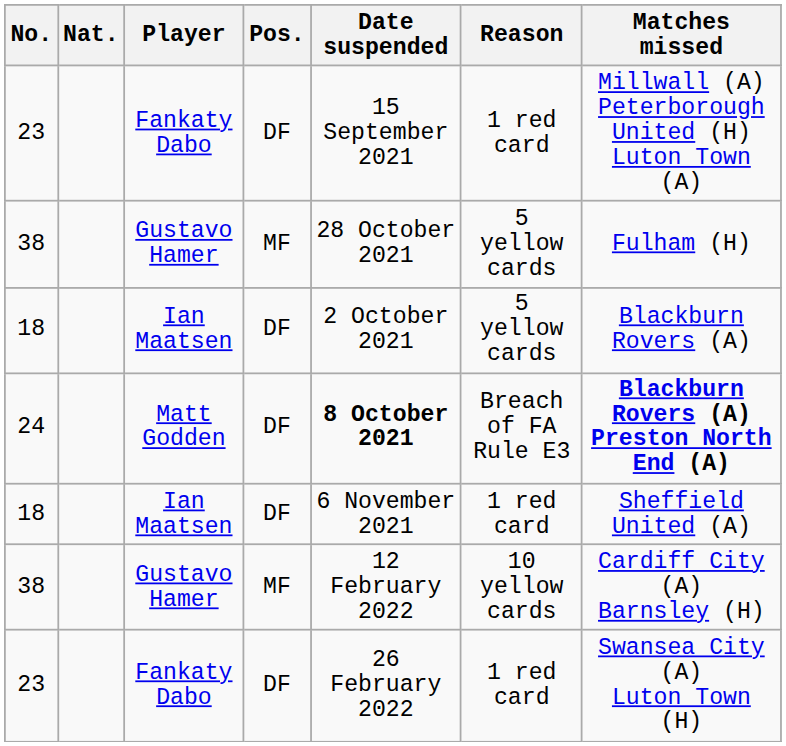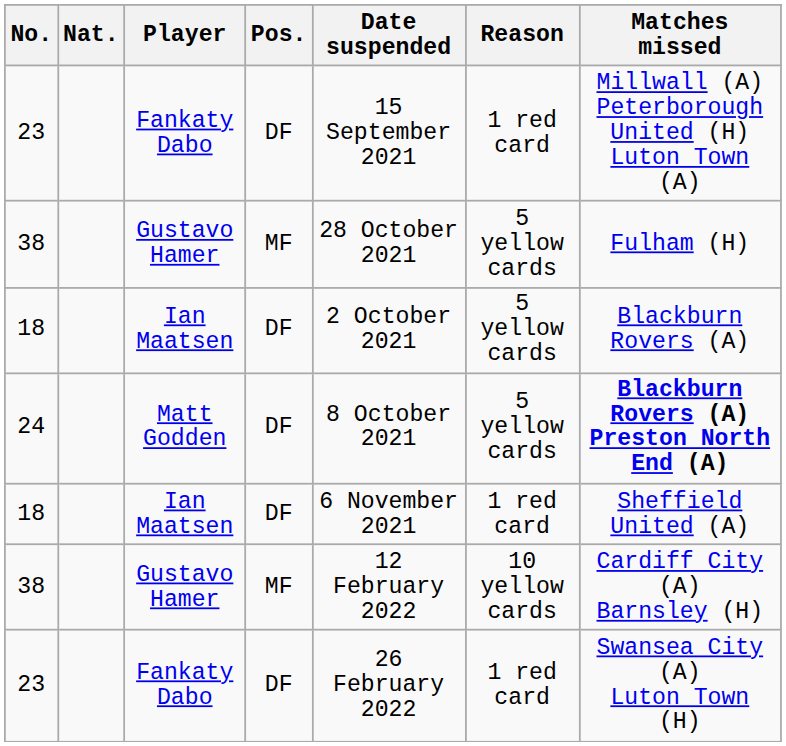24 | Date suspended: bold -> normal
24 | Reason: Breach of FA Rule E3 -> 5 yellow cards
